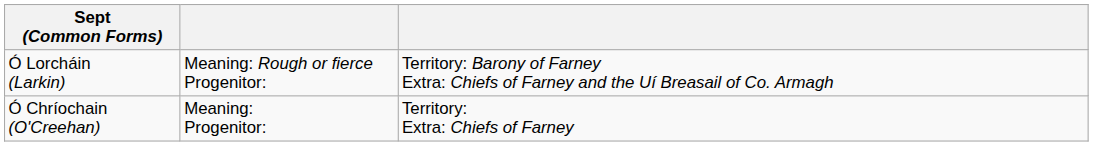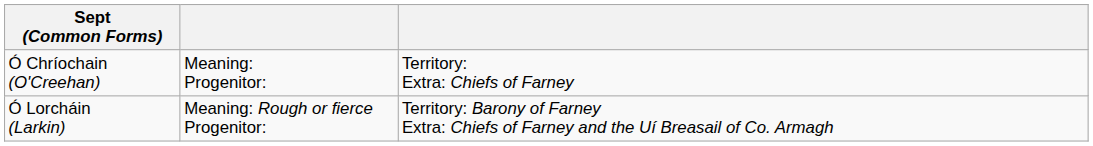rows swapped: Ó Lorcháin (Larkin) <-> Ó Chríochain (O'Creehan)
